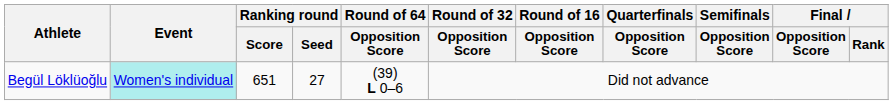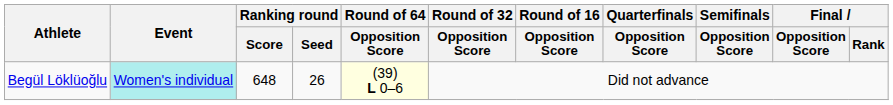Begül Löklüoğlu | Ranking round / Score: 651 -> 648
Begül Löklüoğlu | Ranking round / Seed: 27 -> 26
Begül Löklüoğlu | Round of 64 / Opposition Score: no background -> lightyellow background
